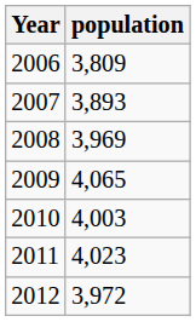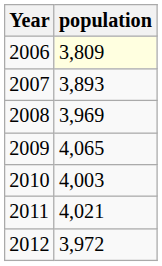2006 | population: no background -> lightyellow background
2011 | population: 4,023 -> 4,021
